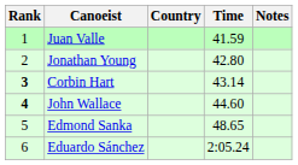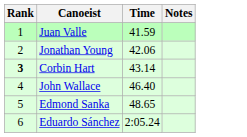- column: Country
Jonathan Young | Time: 42.80 -> 42.06
John Wallace | Rank: bold -> normal
John Wallace | Time: 44.60 -> 46.40
